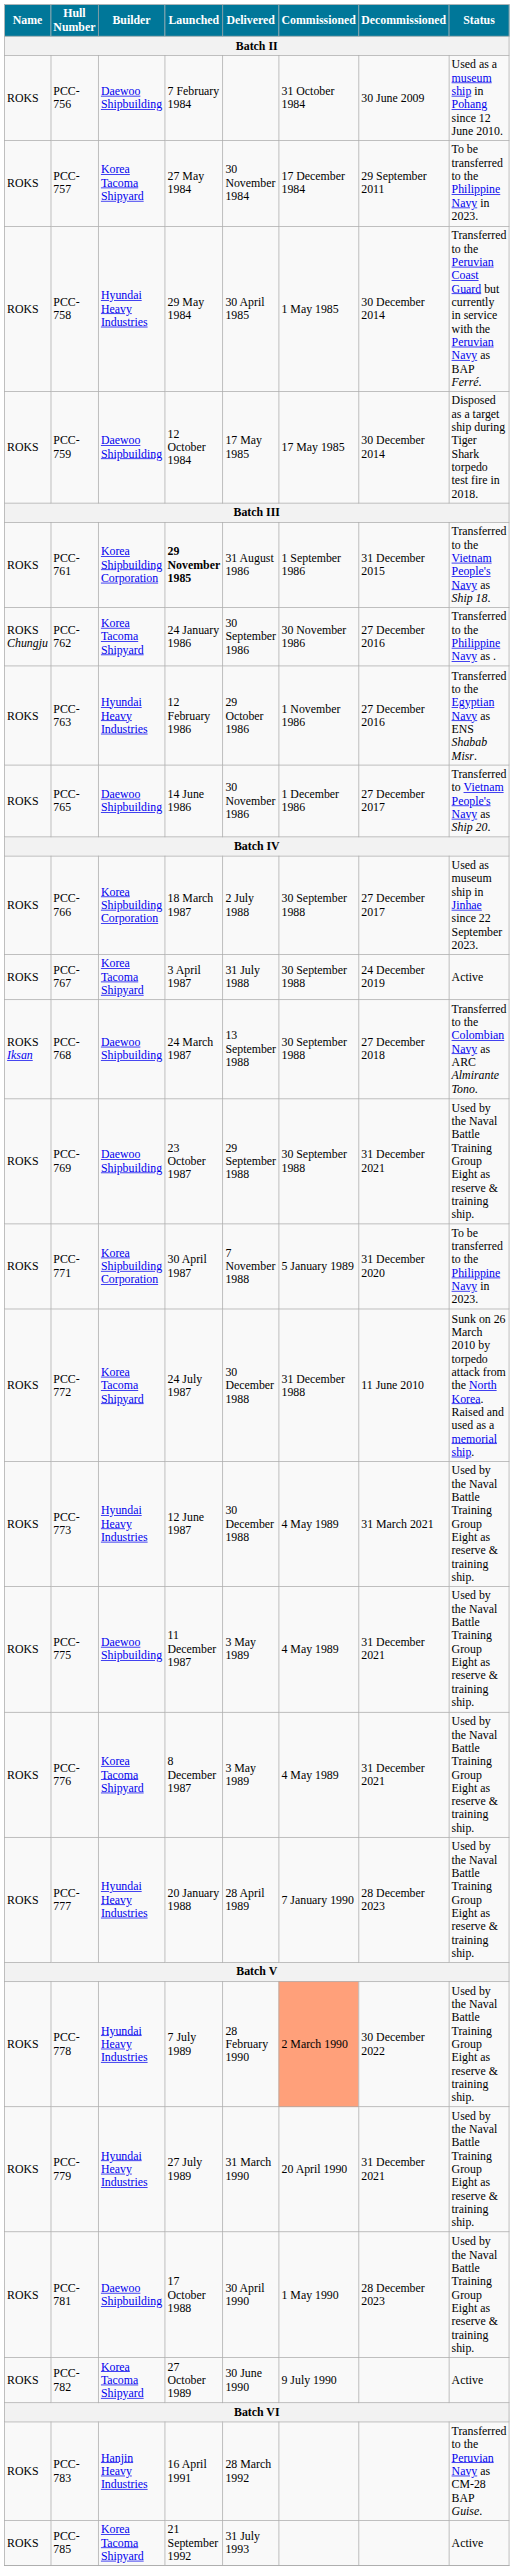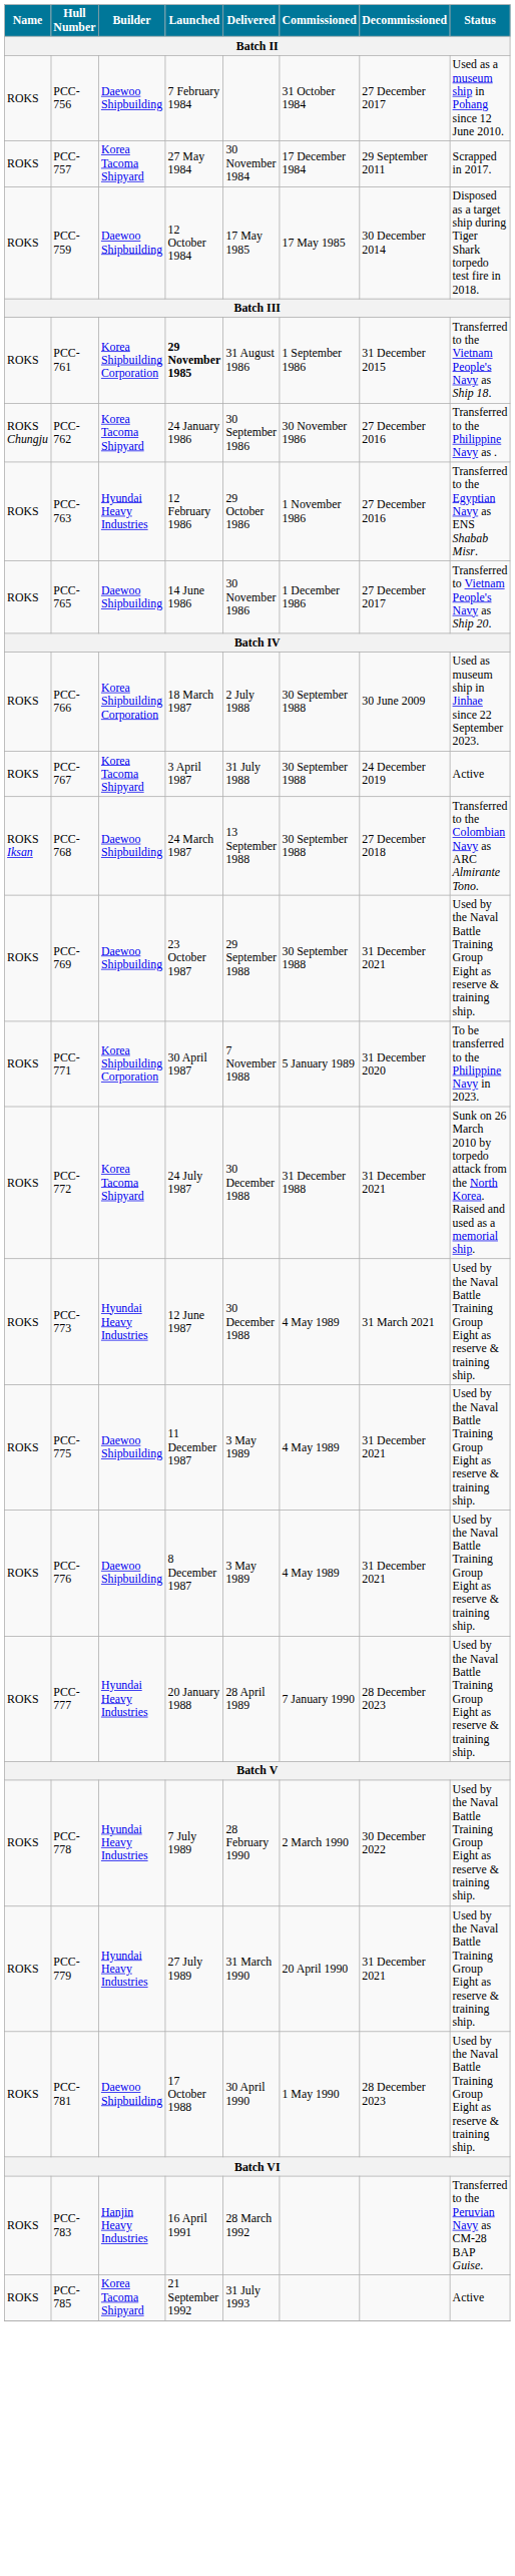PCC-756 | Decommissioned: 30 June 2009 -> 27 December 2017
PCC-757 | Status: To be transferred to the Philippine Navy in 2023. -> Scrapped in 2017.
- row: ROKS | PCC-758 | Hyundai Heavy Industries | 29 May 1984 | 30 April 1985 | 1 May 1985 | 30 December 2014 | Transferred to the Peruvian Coast Guard but currently in service with the Peruvian Navy as BAP Ferré.
PCC-766 | Decommissioned: 27 December 2017 -> 30 June 2009
PCC-772 | Decommissioned: 11 June 2010 -> 31 December 2021
PCC-776 | Builder: Korea Tacoma Shipyard -> Daewoo Shipbuilding
PCC-778 | Commissioned: lightsalmon background -> no background
- row: ROKS | PCC-782 | Korea Tacoma Shipyard | 27 October 1989 | 30 June 1990 | 9 July 1990 | Active
